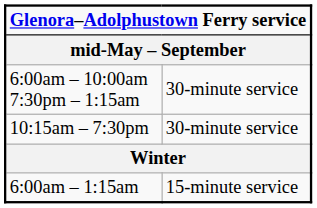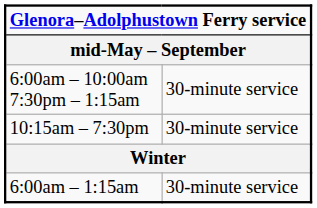6:00am – 1:15am | column 2: 15-minute service -> 30-minute service
